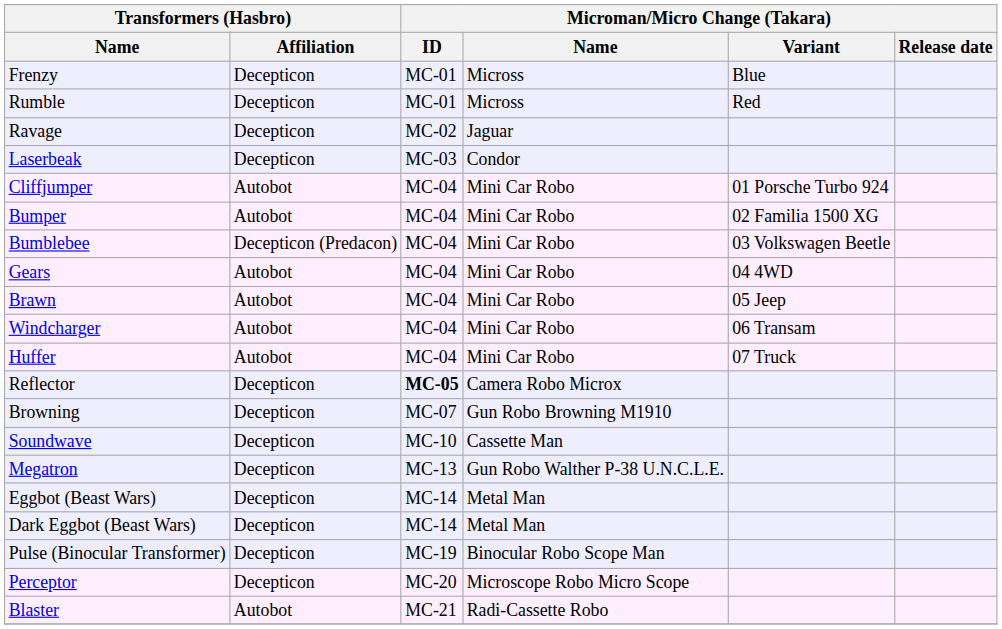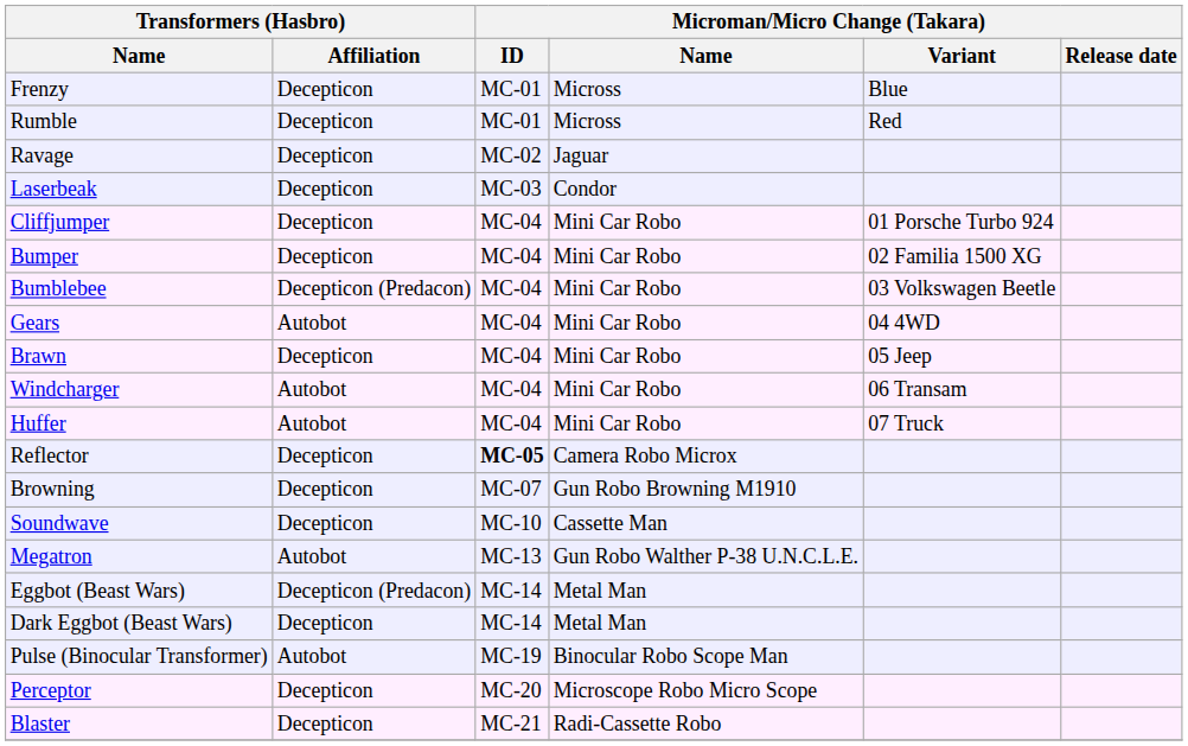Cliffjumper | Transformers (Hasbro) / Affiliation: Autobot -> Decepticon
Bumper | Transformers (Hasbro) / Affiliation: Autobot -> Decepticon
Brawn | Transformers (Hasbro) / Affiliation: Autobot -> Decepticon
Megatron | Transformers (Hasbro) / Affiliation: Decepticon -> Autobot
Eggbot (Beast Wars) | Transformers (Hasbro) / Affiliation: Decepticon -> Decepticon (Predacon)
Pulse (Binocular Transformer) | Transformers (Hasbro) / Affiliation: Decepticon -> Autobot
Blaster | Transformers (Hasbro) / Affiliation: Autobot -> Decepticon
